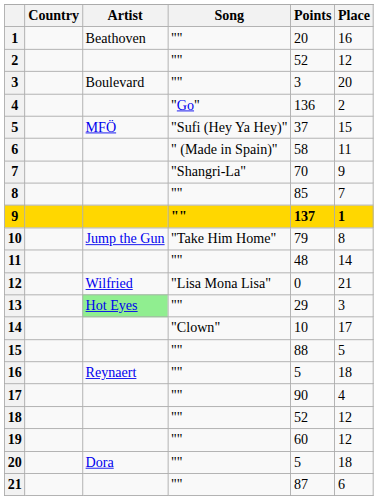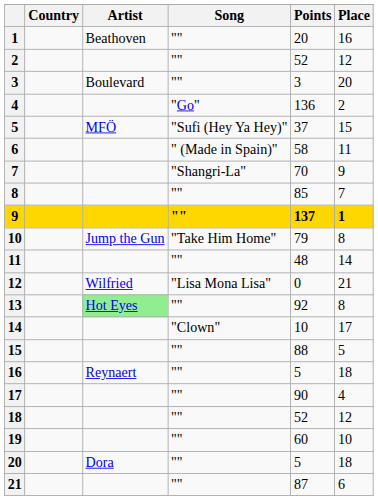13 | Points: 29 -> 92
13 | Place: 3 -> 8
19 | Place: 12 -> 10
